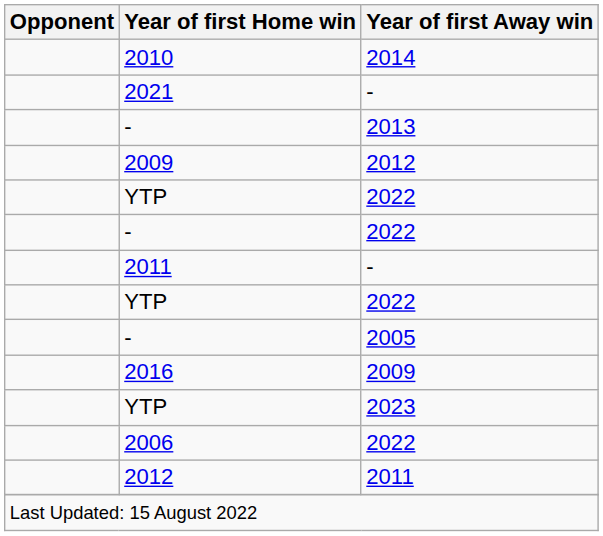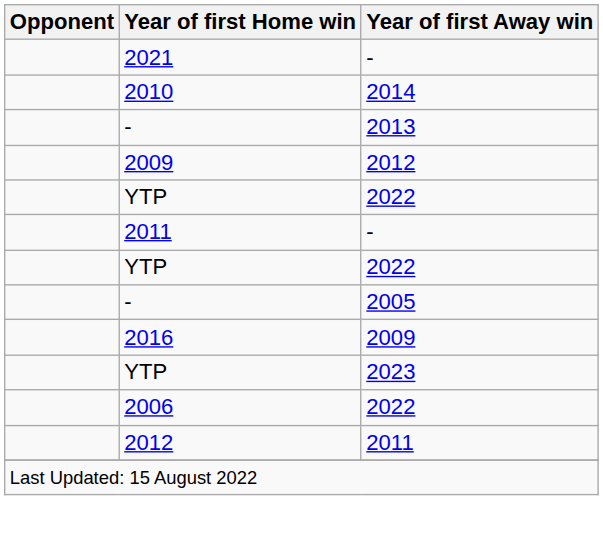rows swapped: 2021 <-> 2010
- row: - | 2022
